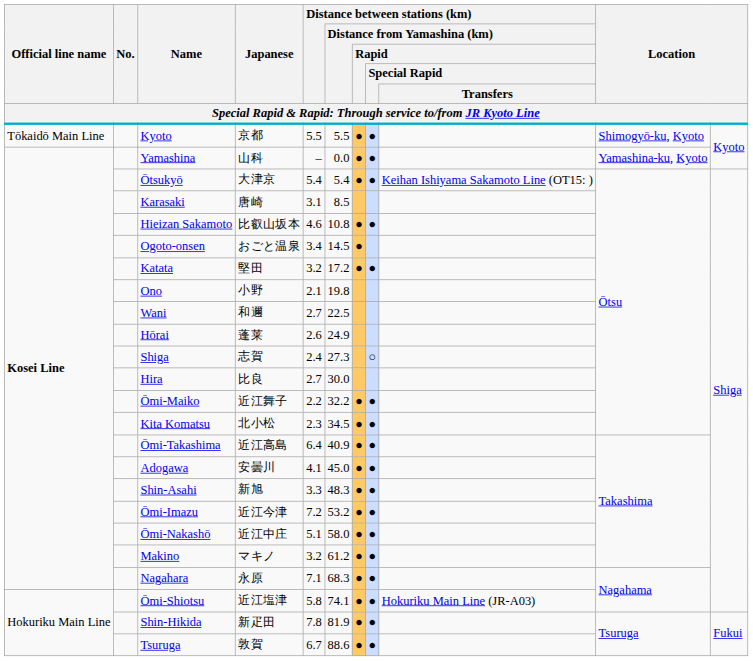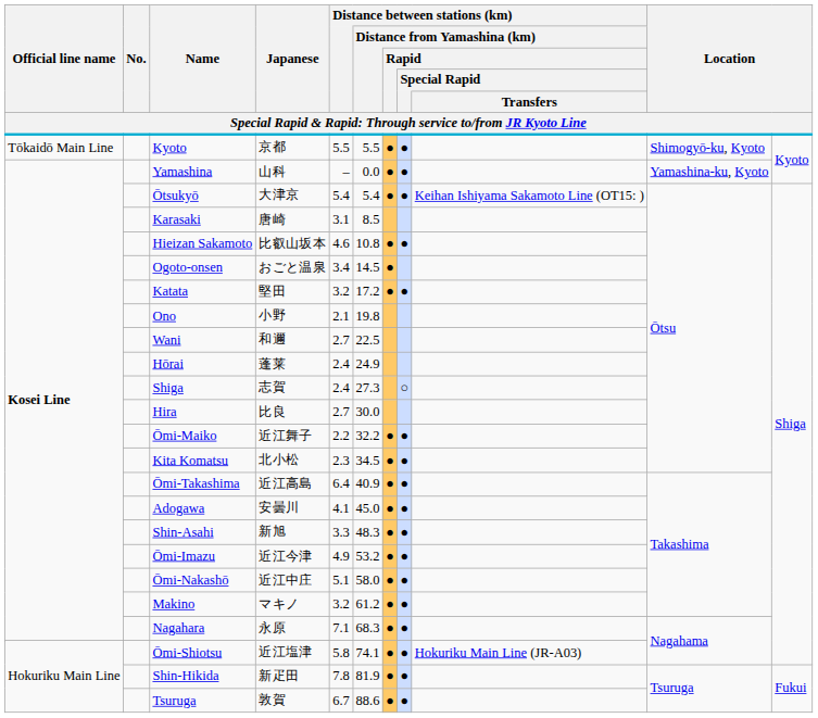Hōrai | Distance between stations (km): 2.6 -> 2.4
Ōmi-Imazu | Distance between stations (km): 7.2 -> 4.9
